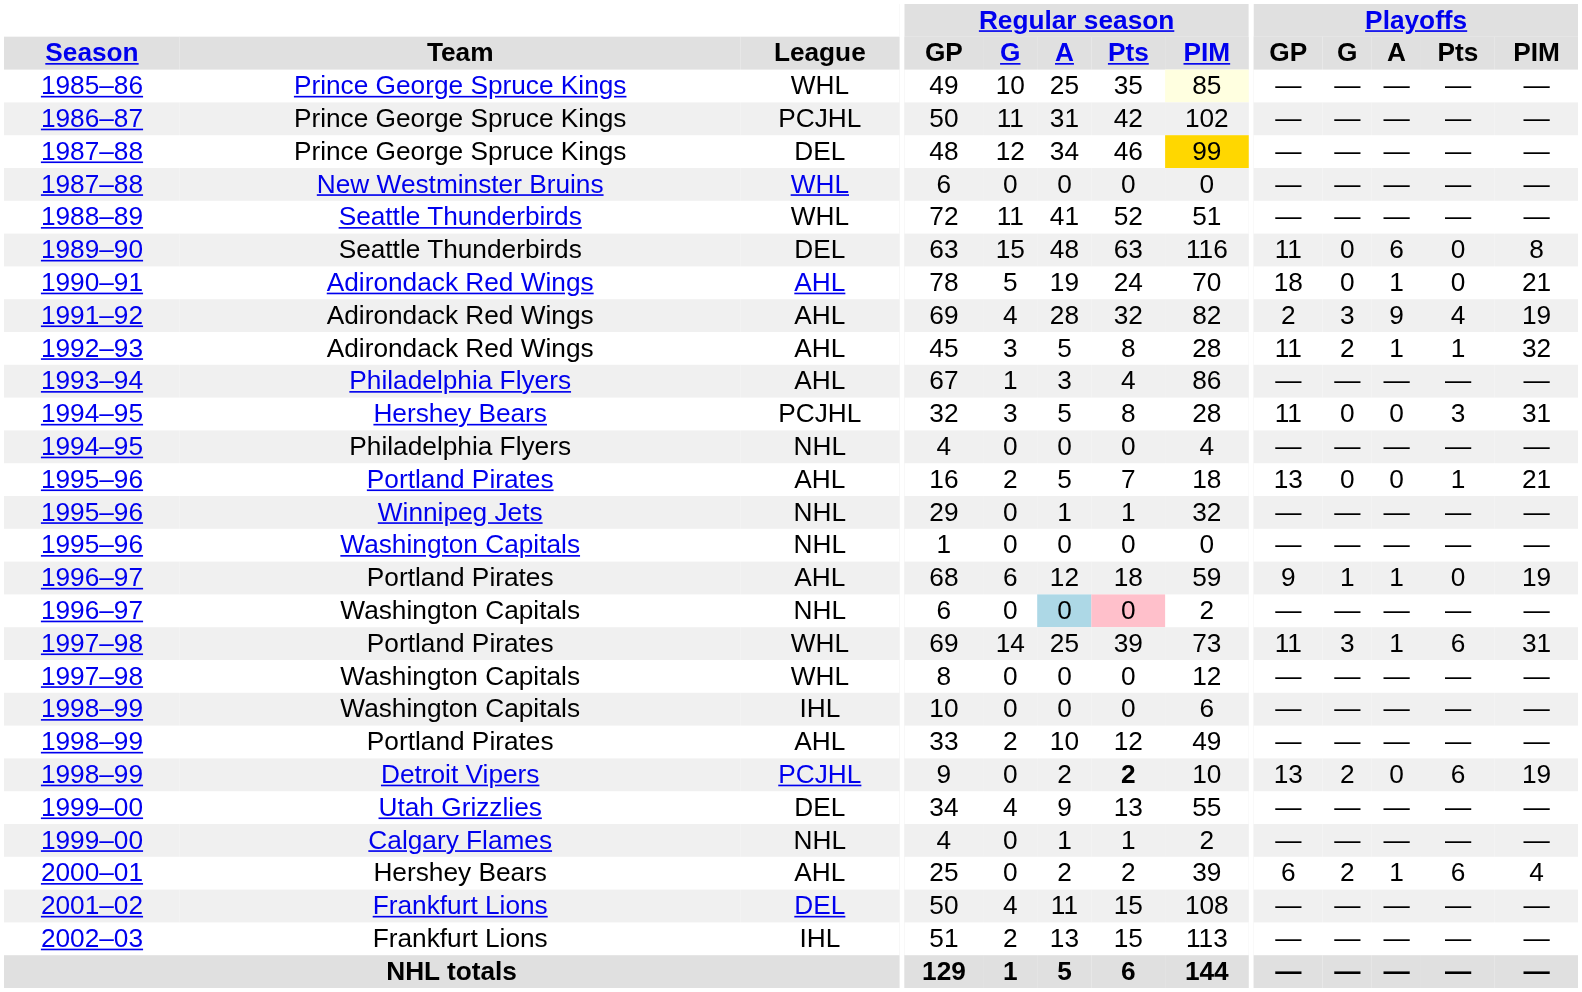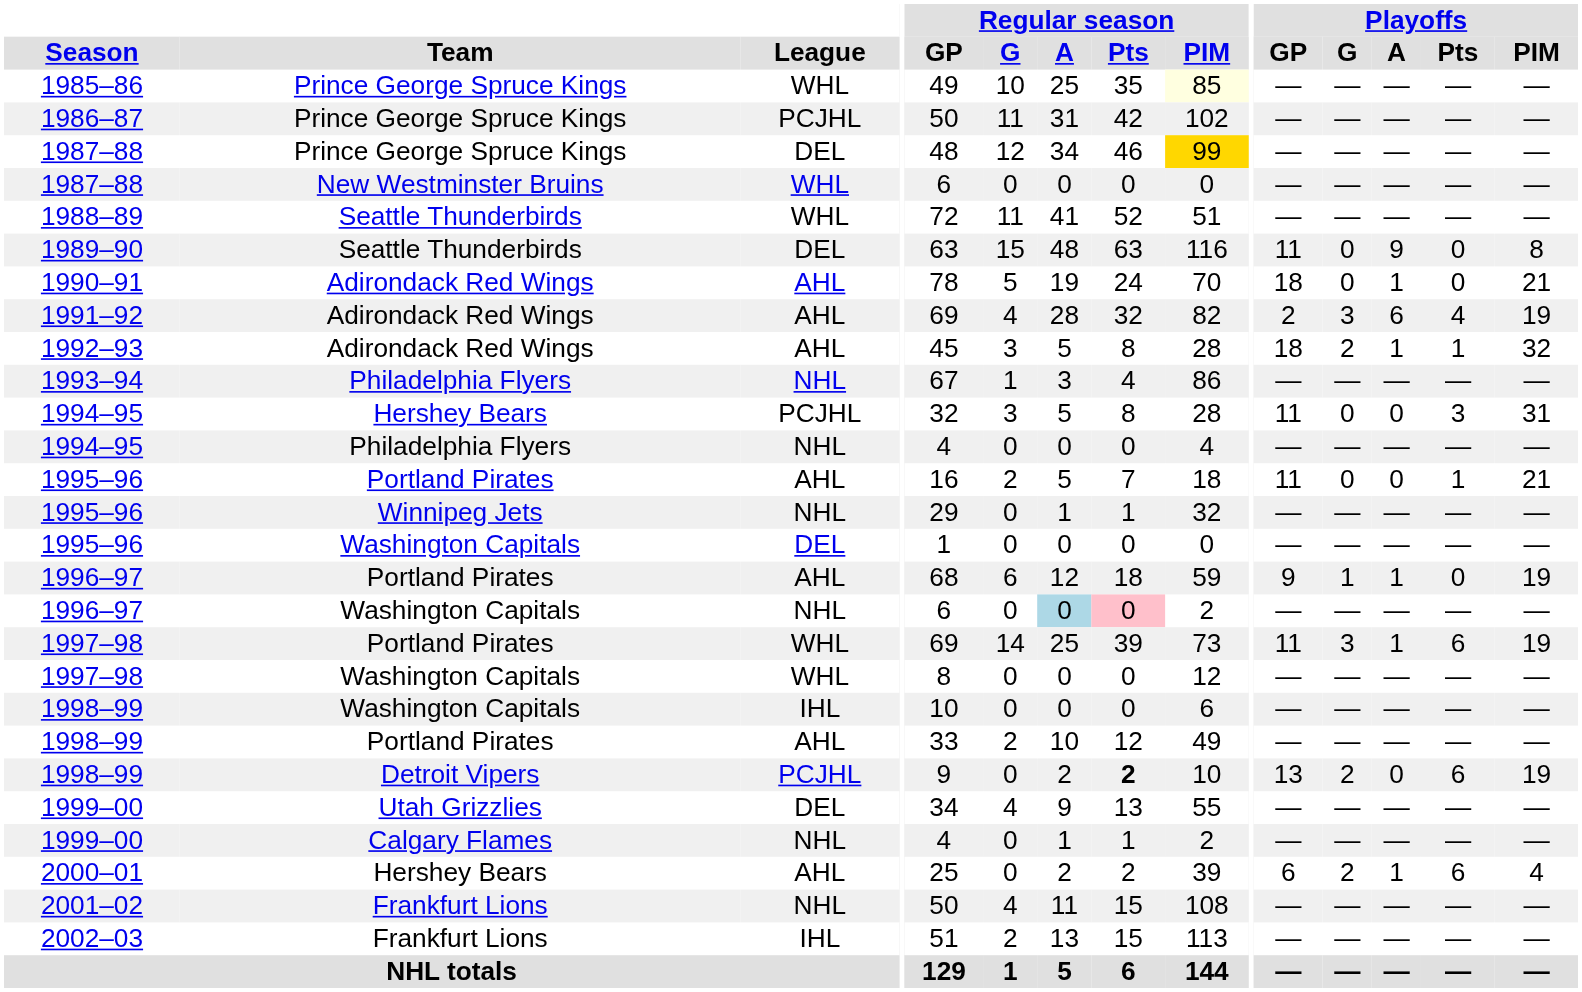1989–90 | Playoffs / A: 6 -> 9
1991–92 | Playoffs / A: 9 -> 6
1992–93 | Playoffs / GP: 11 -> 18
1993–94 | League: AHL -> NHL
1995–96 / Portland Pirates | Playoffs / GP: 13 -> 11
1995–96 / Washington Capitals | League: NHL -> DEL
1997–98 / Portland Pirates | Playoffs / PIM: 31 -> 19
2001–02 | League: DEL -> NHL
